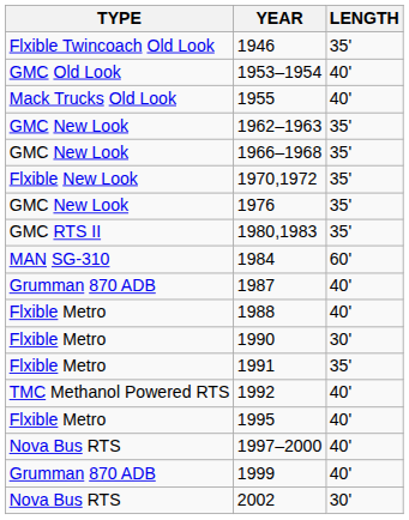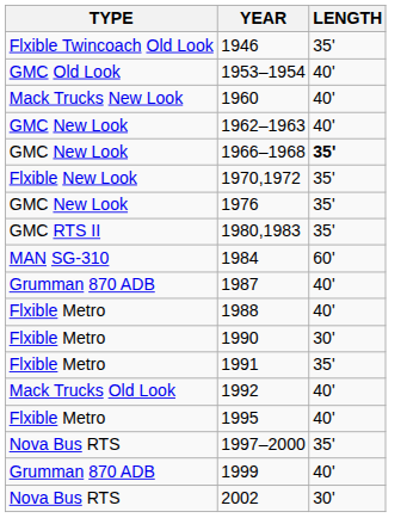- row: Mack Trucks Old Look | 1955 | 40'
+ row: Mack Trucks New Look | 1960 | 40'
1962–1963 | LENGTH: 35' -> 40'
1966–1968 | LENGTH: normal -> bold
1992 | TYPE: TMC Methanol Powered RTS -> Mack Trucks Old Look
1997–2000 | LENGTH: 40' -> 35'
